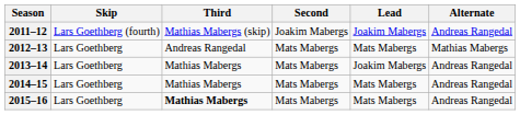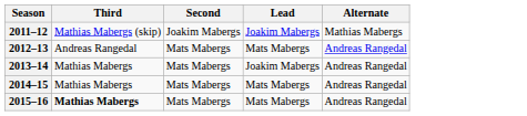- column: Skip | Lars Goethberg (fourth) | Lars Goethberg | Lars Goethberg | Lars Goethberg | Lars Goethberg
2011–12 | Alternate: Andreas Rangedal -> Mathias Mabergs
2012–13 | Alternate: Mathias Mabergs -> Andreas Rangedal
